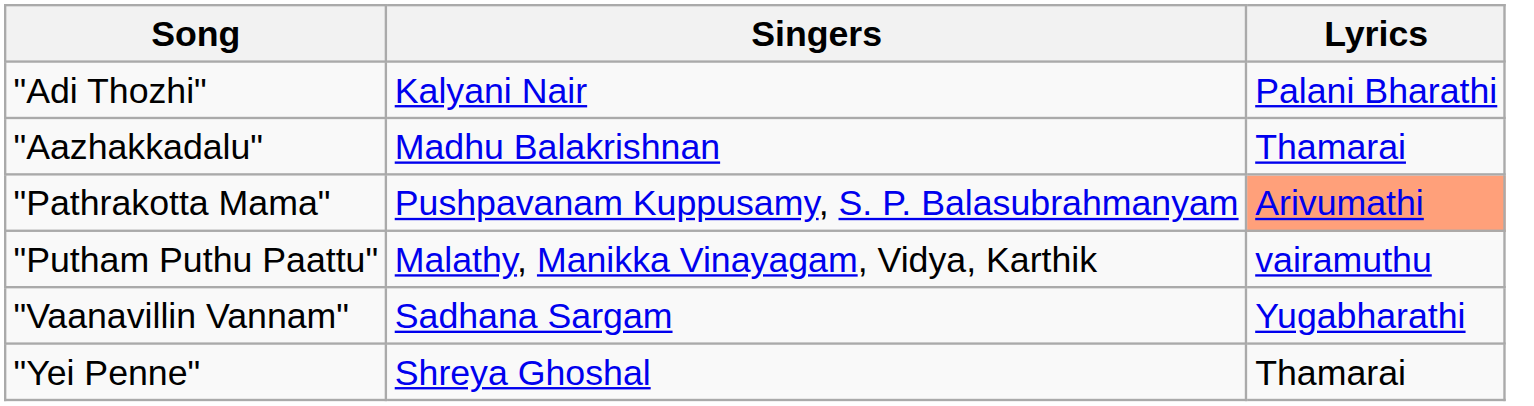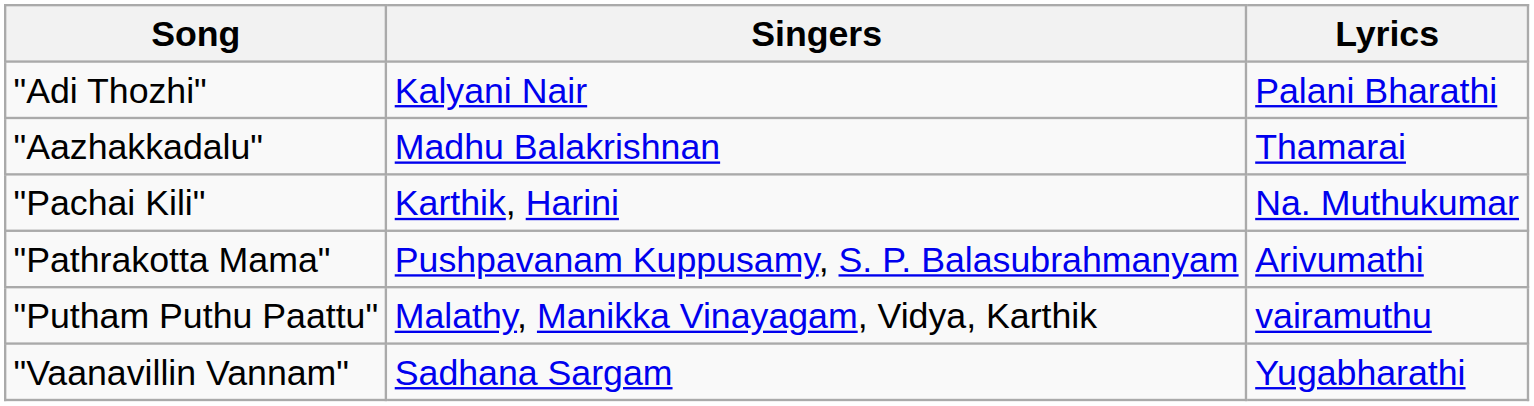+ row: "Pachai Kili" | Karthik, Harini | Na. Muthukumar
"Pathrakotta Mama" | Lyrics: lightsalmon background -> no background
- row: "Yei Penne" | Shreya Ghoshal | Thamarai
